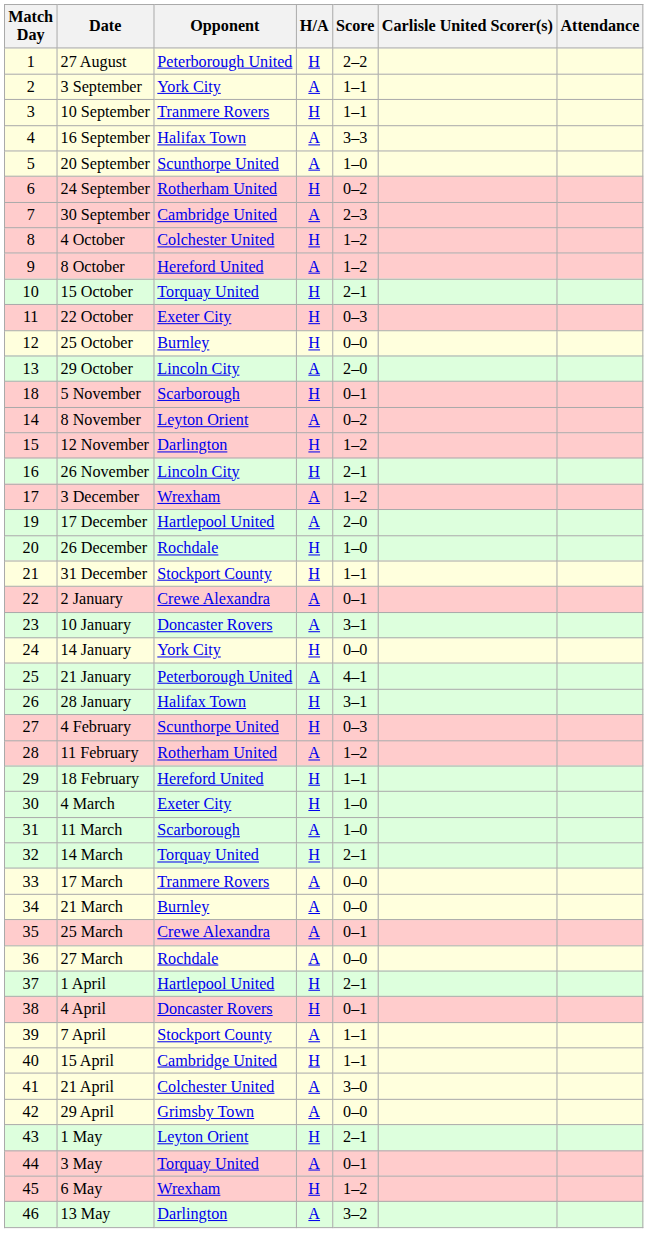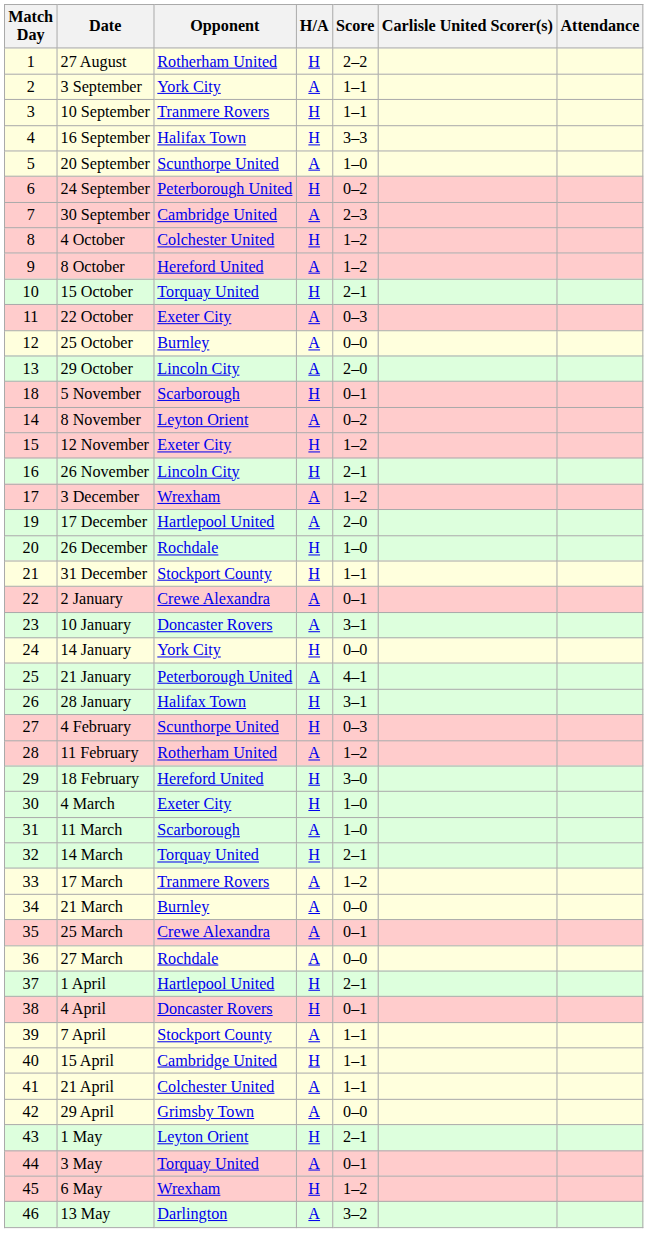27 August | Opponent: Peterborough United -> Rotherham United
16 September | H/A: A -> H
24 September | Opponent: Rotherham United -> Peterborough United
22 October | H/A: H -> A
25 October | H/A: H -> A
12 November | Opponent: Darlington -> Exeter City
18 February | Score: 1–1 -> 3–0
17 March | Score: 0–0 -> 1–2
21 April | Score: 3–0 -> 1–1
